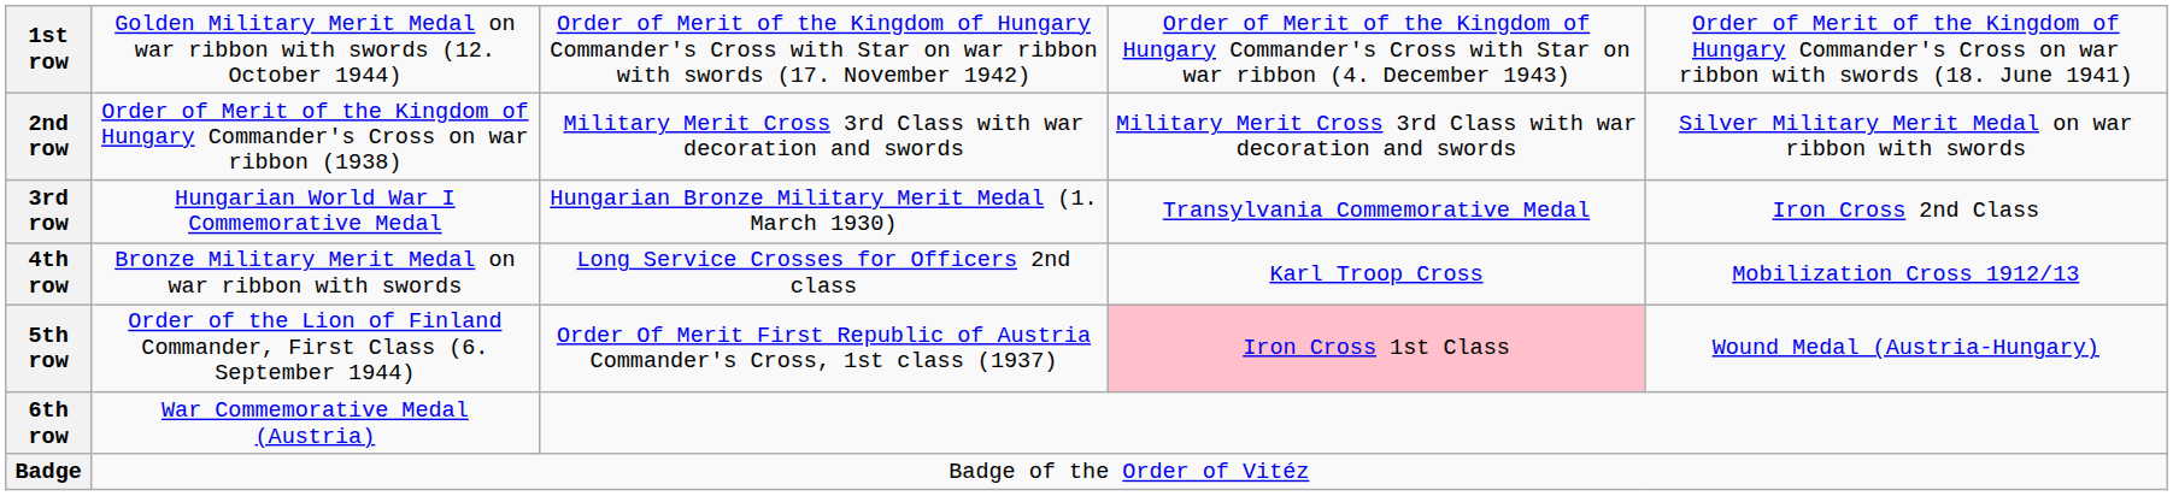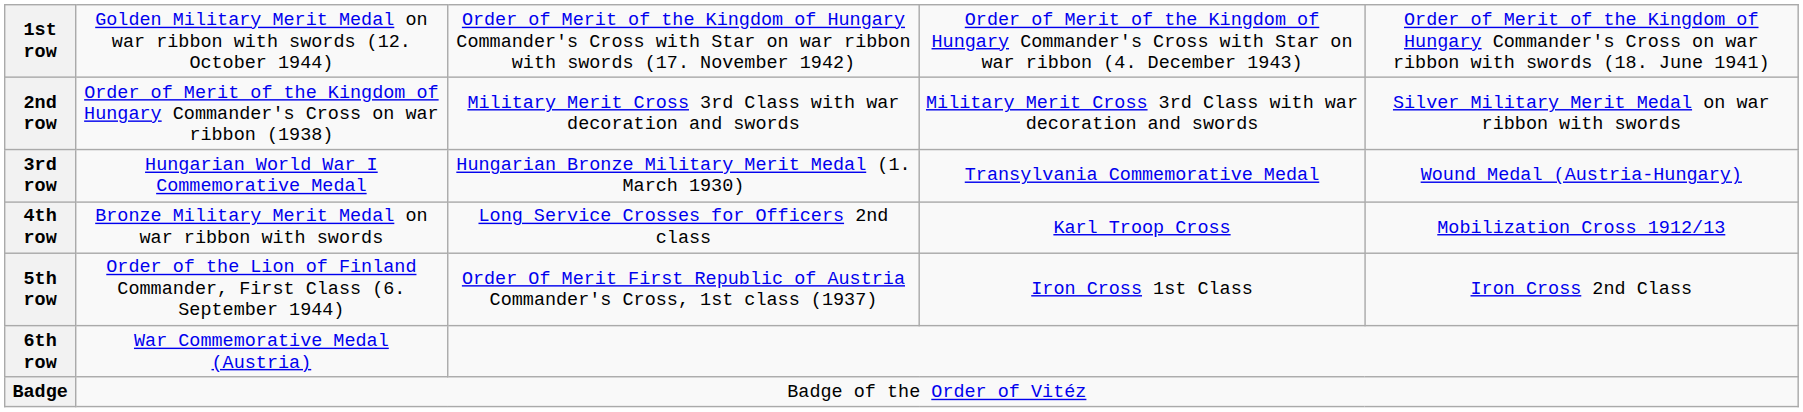3rd row | column 5: Iron Cross 2nd Class -> Wound Medal (Austria-Hungary)
5th row | column 4: pink background -> no background
5th row | column 5: Wound Medal (Austria-Hungary) -> Iron Cross 2nd Class
